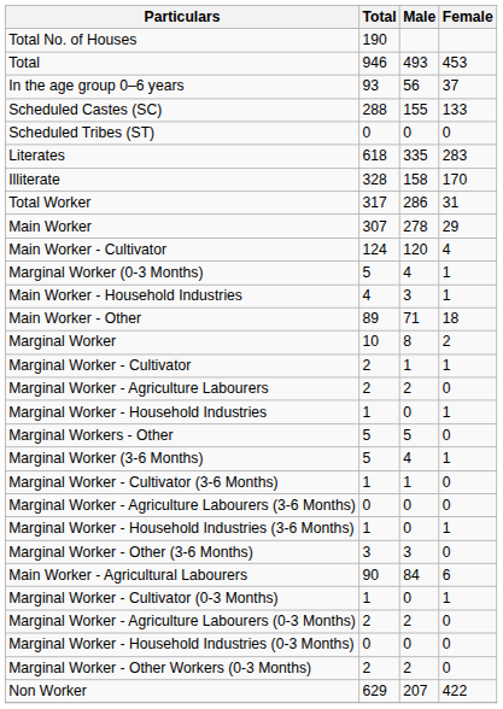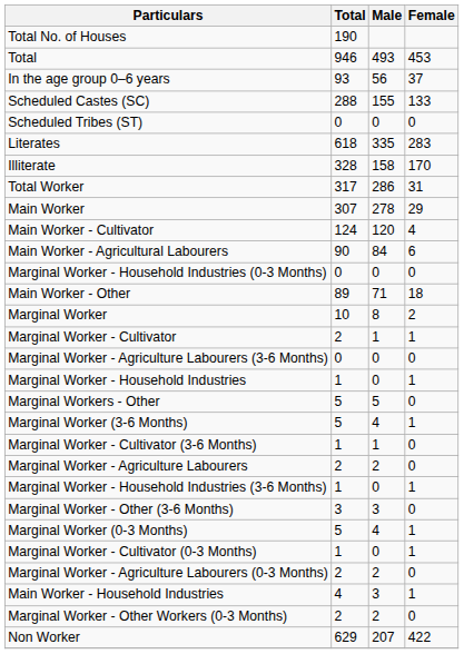rows swapped: Main Worker - Agricultural Labourers <-> Marginal Worker (0-3 Months)
rows swapped: Main Worker - Household Industries <-> Marginal Worker - Household Industries (0-3 Months)
rows swapped: Marginal Worker - Agriculture Labourers <-> Marginal Worker - Agriculture Labourers (3-6 Months)
